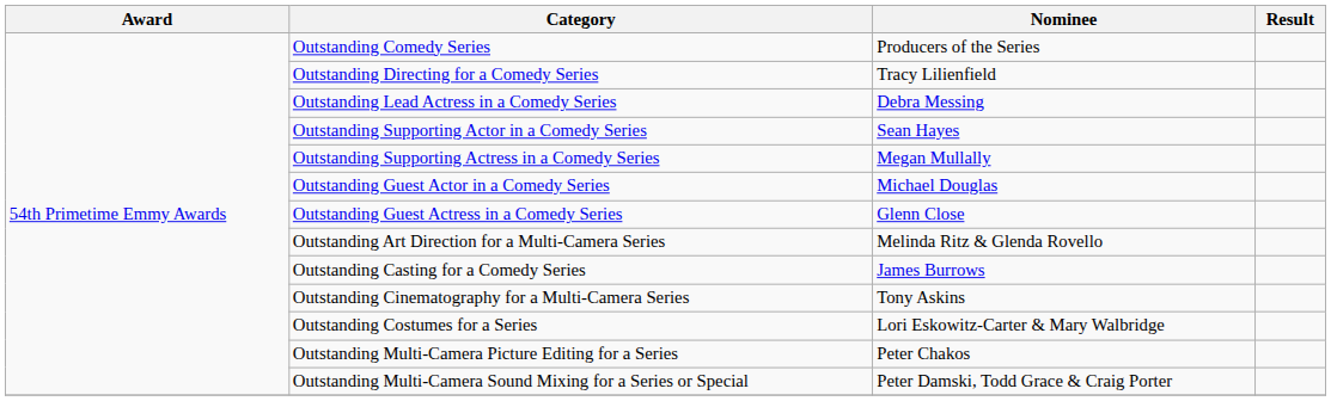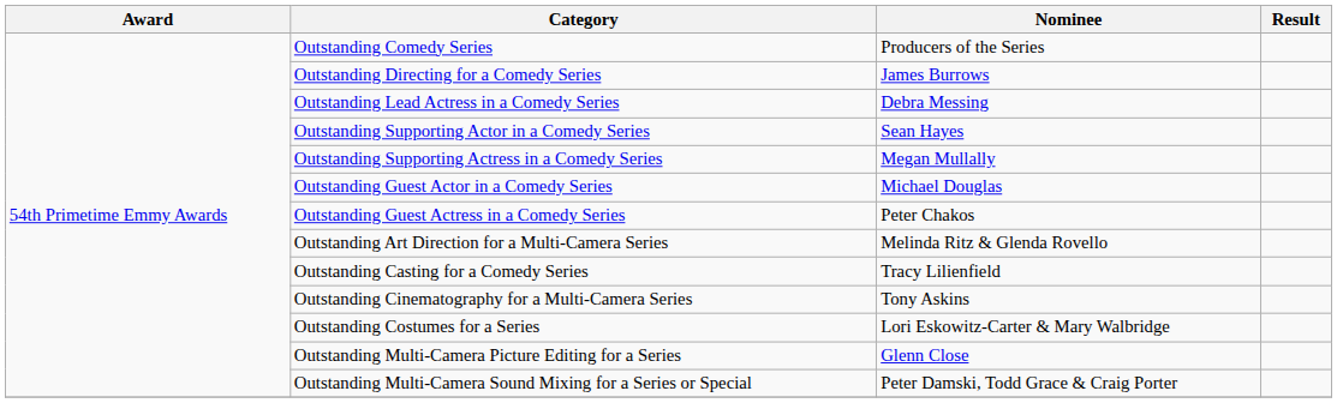Outstanding Directing for a Comedy Series | Nominee: Tracy Lilienfield -> James Burrows
Outstanding Guest Actress in a Comedy Series | Nominee: Glenn Close -> Peter Chakos
Outstanding Casting for a Comedy Series | Nominee: James Burrows -> Tracy Lilienfield
Outstanding Multi-Camera Picture Editing for a Series | Nominee: Peter Chakos -> Glenn Close
